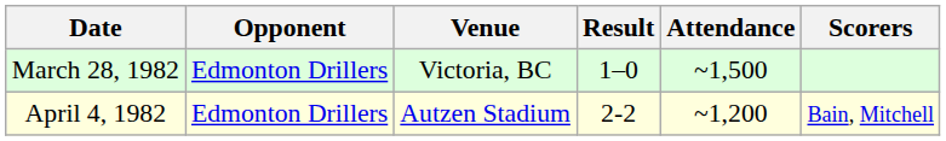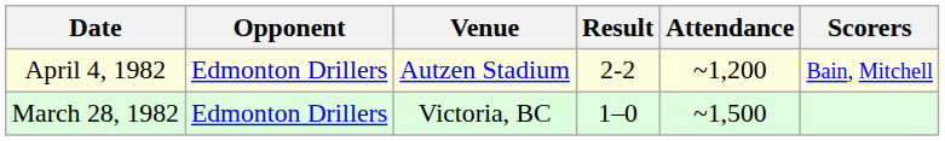rows swapped: March 28, 1982 <-> April 4, 1982
